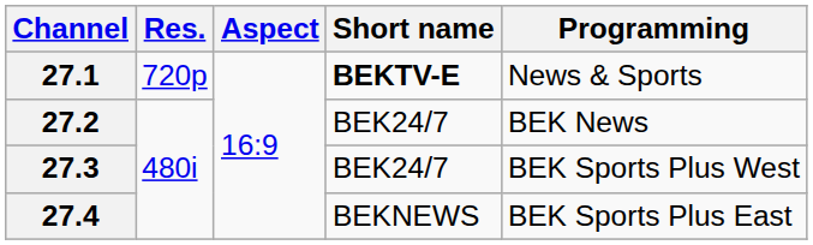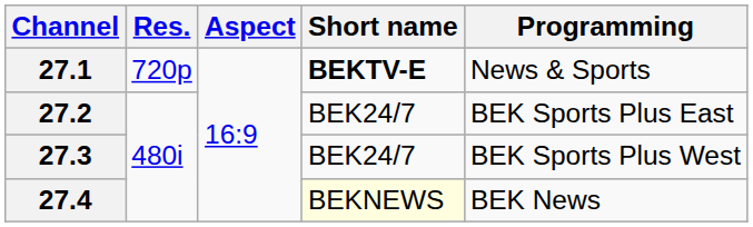27.2 | Programming: BEK News -> BEK Sports Plus East
27.4 | Short name: no background -> lightyellow background
27.4 | Programming: BEK Sports Plus East -> BEK News
